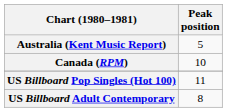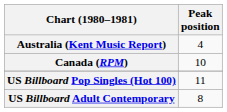Australia (Kent Music Report) | Peak position: 5 -> 4
